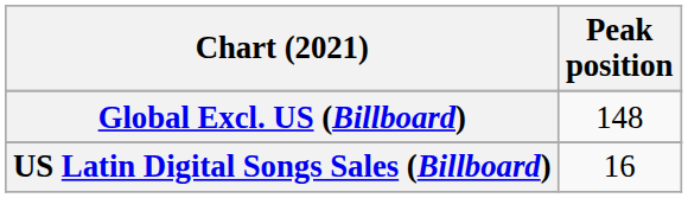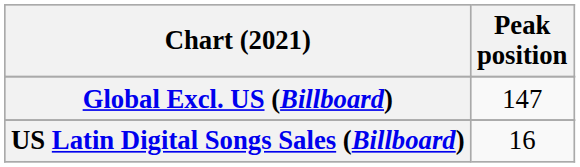Global Excl. US (Billboard) | Peak position: 148 -> 147
